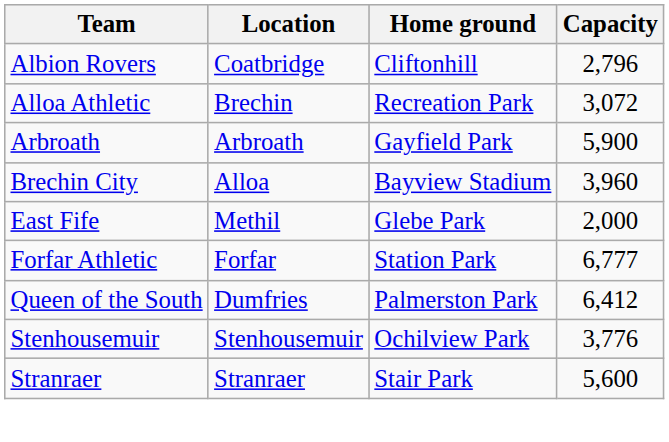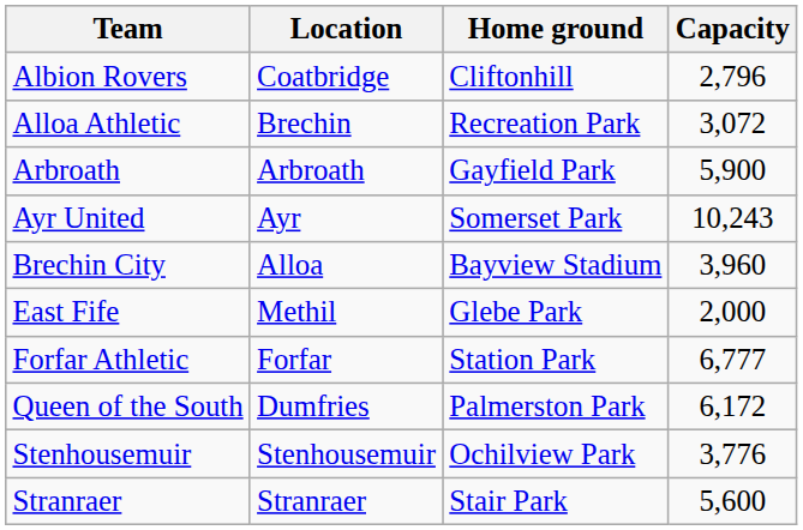+ row: Ayr United | Ayr | Somerset Park | 10,243
Queen of the South | Capacity: 6,412 -> 6,172
